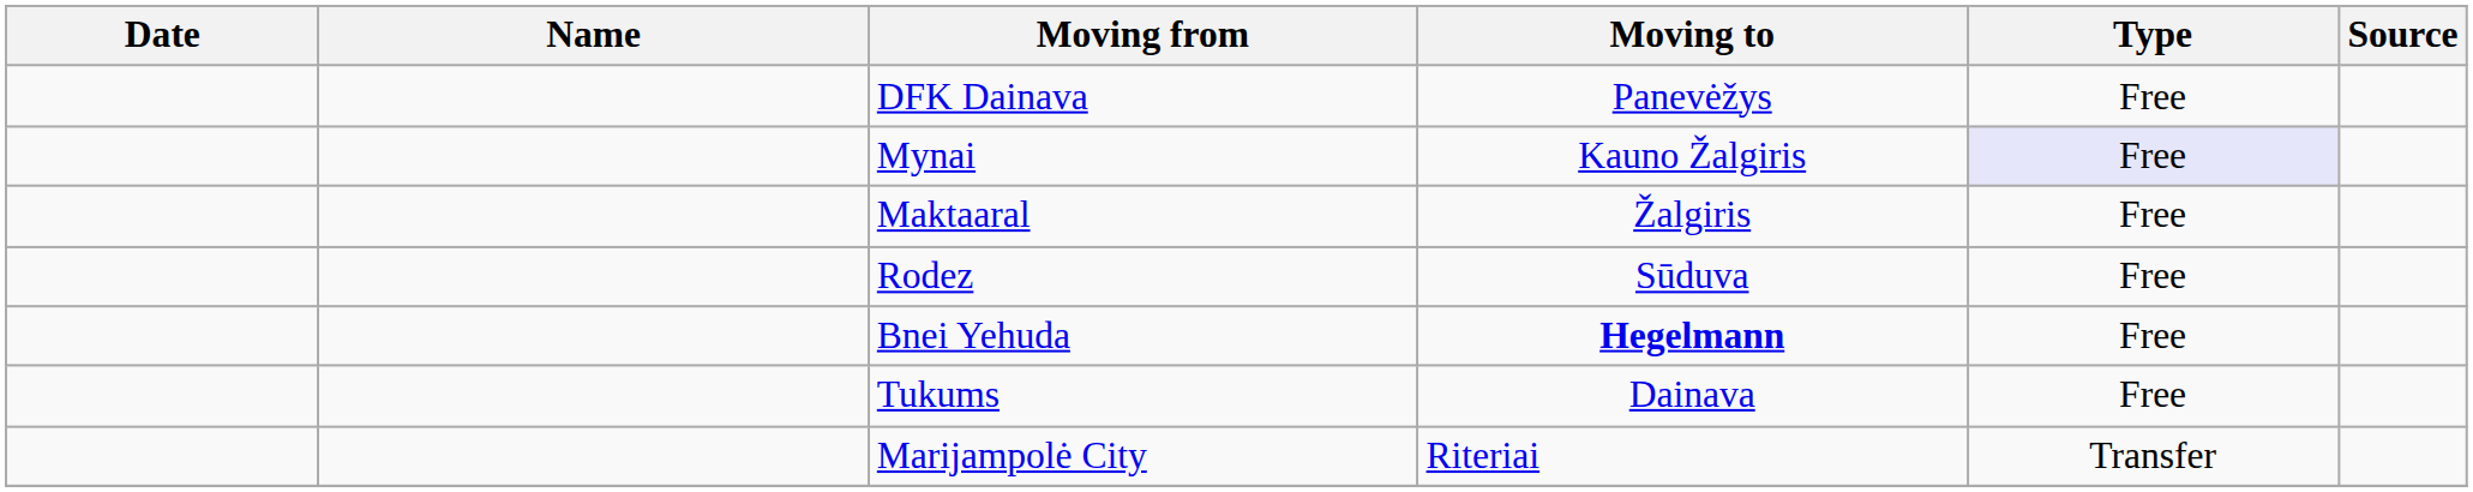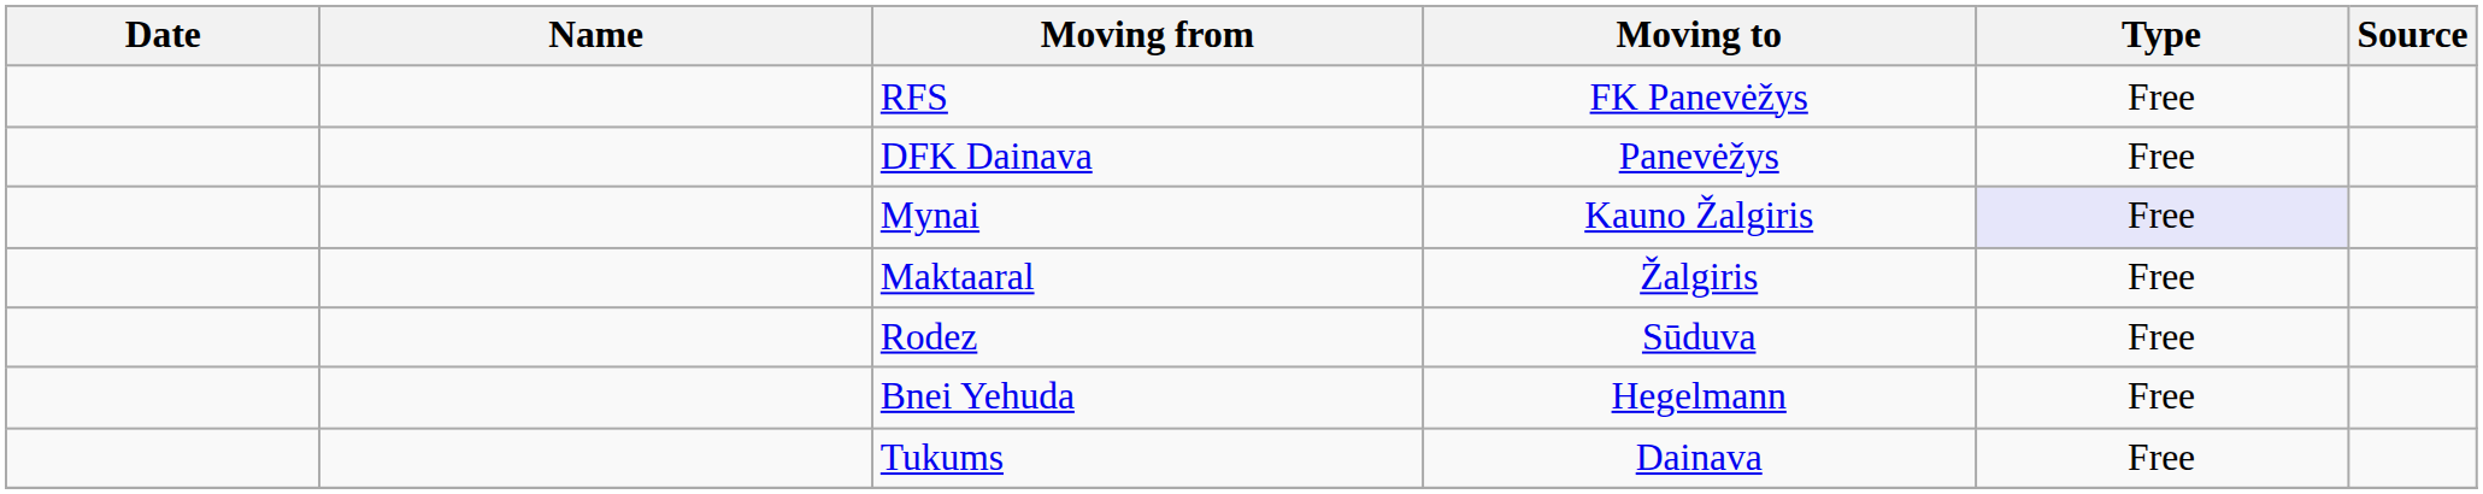+ row: RFS | FK Panevėžys | Free
Bnei Yehuda | Moving to: bold -> normal
- row: Marijampolė City | Riteriai | Transfer
